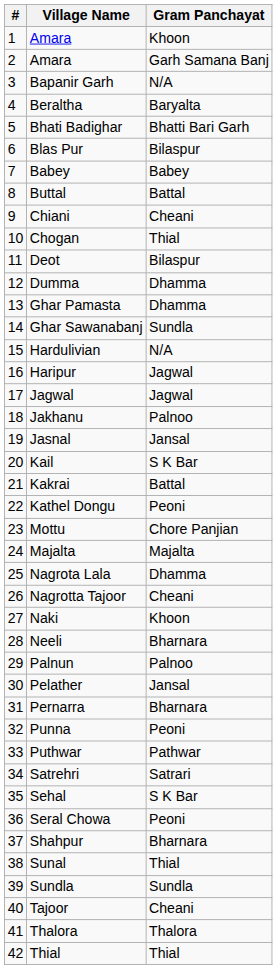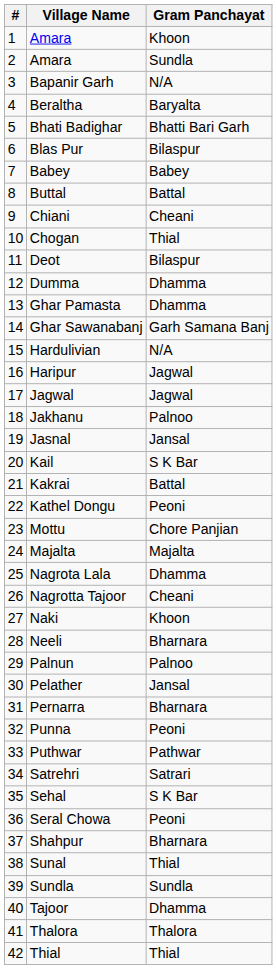2 / Amara | Gram Panchayat: Garh Samana Banj -> Sundla
Ghar Sawanabanj | Gram Panchayat: Sundla -> Garh Samana Banj
Tajoor | Gram Panchayat: Cheani -> Dhamma
